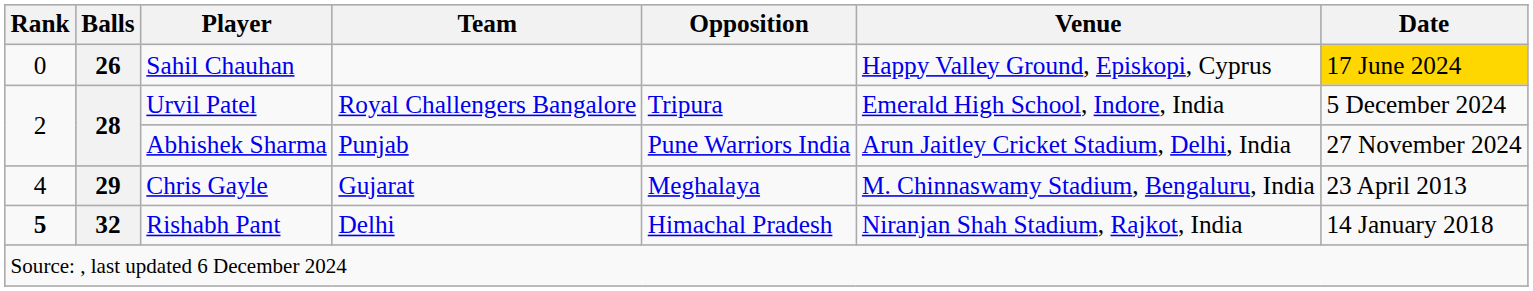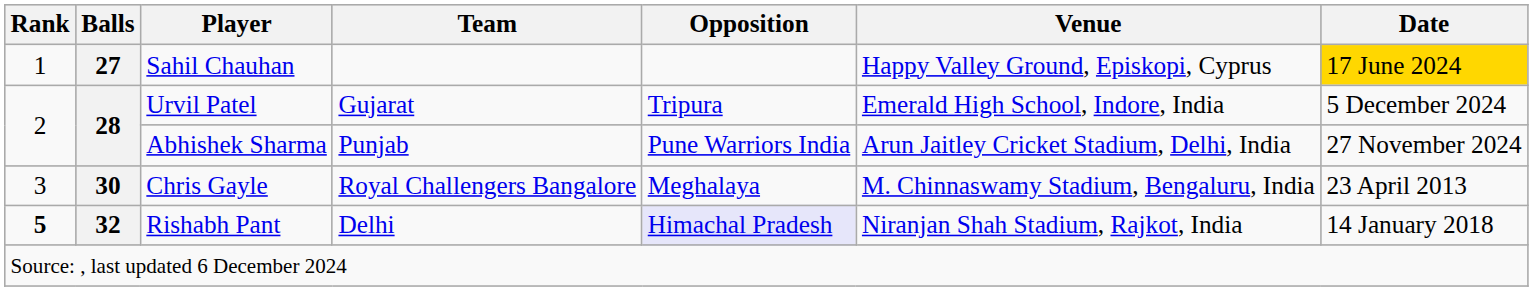Sahil Chauhan | Rank: 0 -> 1
Sahil Chauhan | Balls: 26 -> 27
Urvil Patel | Team: Royal Challengers Bangalore -> Gujarat
Chris Gayle | Rank: 4 -> 3
Chris Gayle | Balls: 29 -> 30
Chris Gayle | Team: Gujarat -> Royal Challengers Bangalore
Rishabh Pant | Opposition: no background -> lavender background
